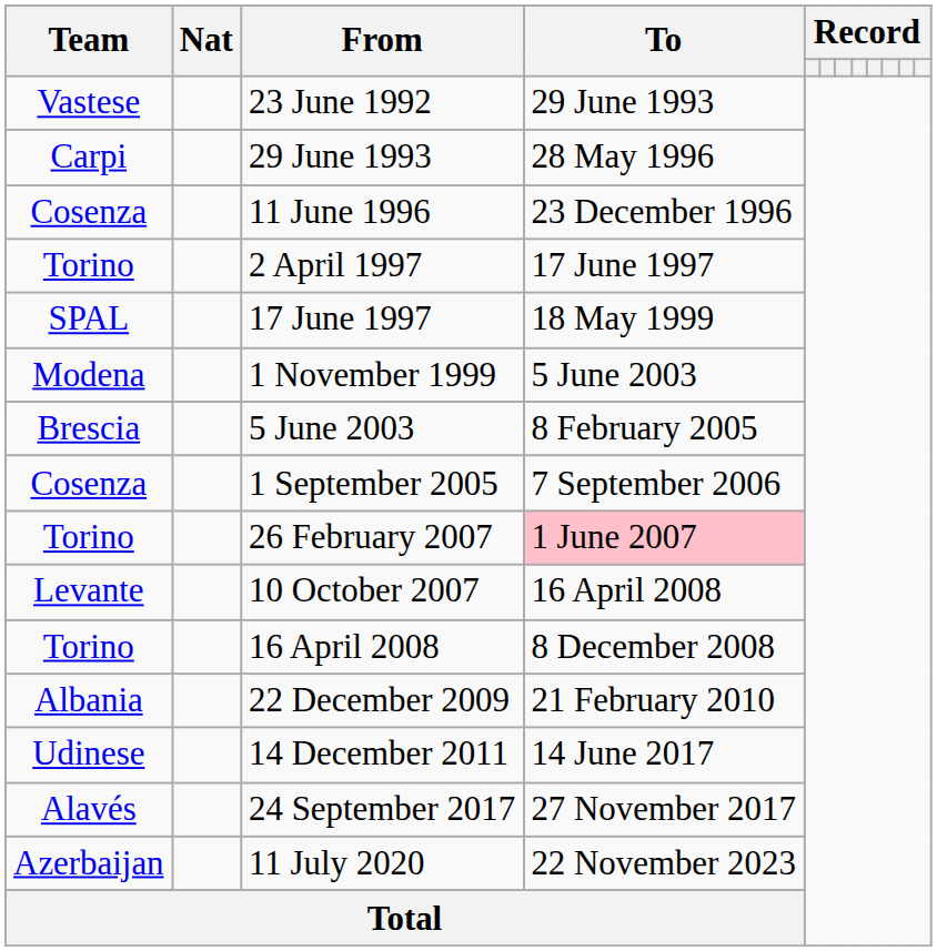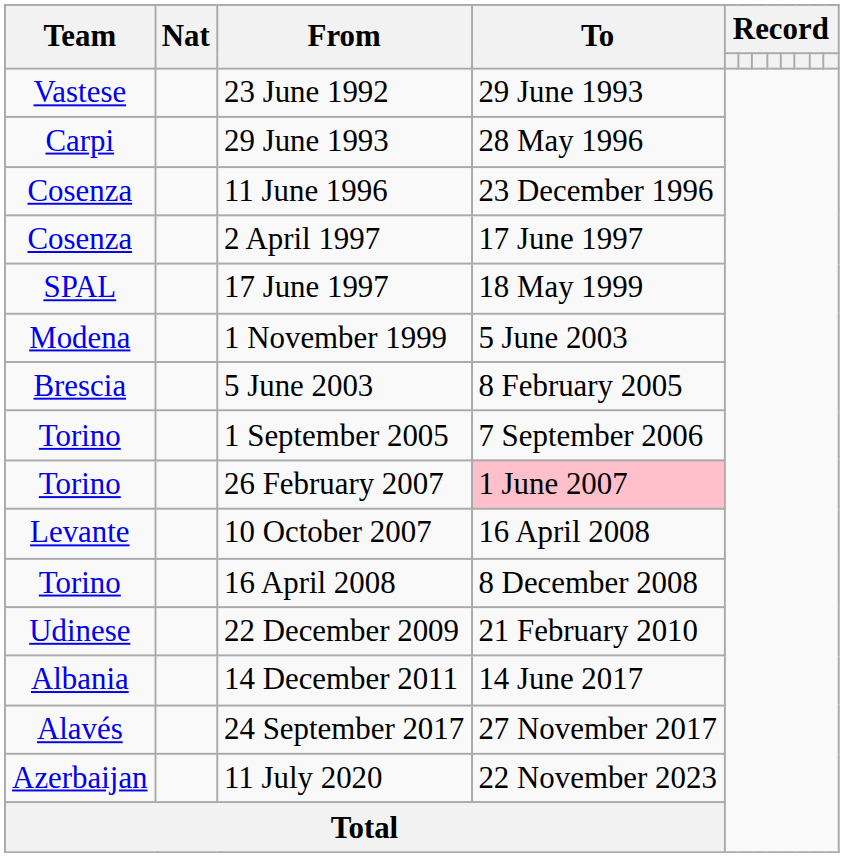2 April 1997 | Team: Torino -> Cosenza
1 September 2005 | Team: Cosenza -> Torino
22 December 2009 | Team: Albania -> Udinese
14 December 2011 | Team: Udinese -> Albania
